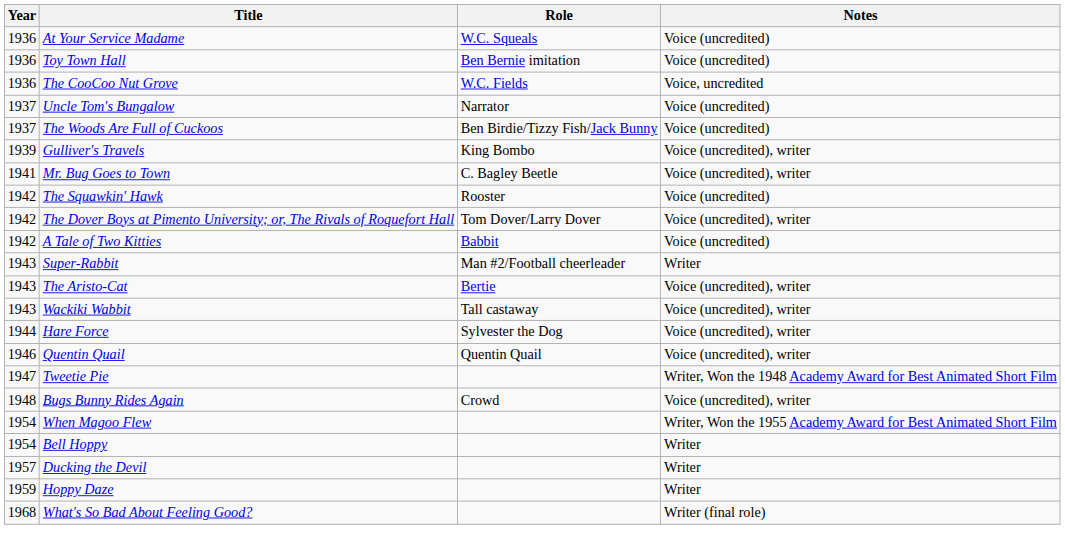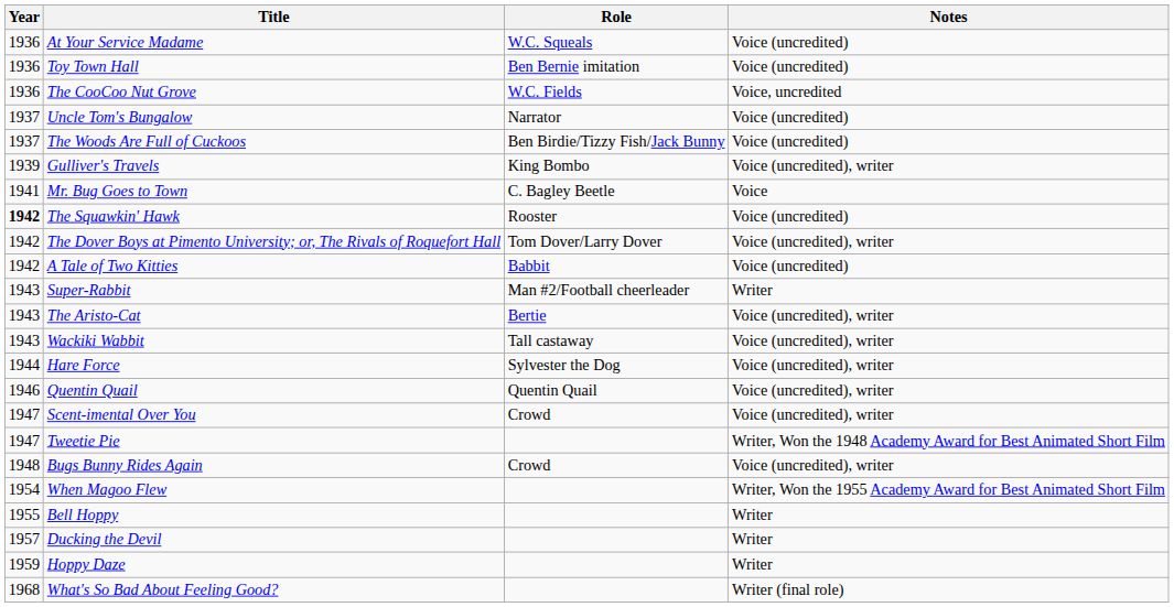Mr. Bug Goes to Town | Notes: Voice (uncredited), writer -> Voice
The Squawkin' Hawk | Year: normal -> bold
+ row: 1947 | Scent-imental Over You | Crowd | Voice (uncredited), writer
Bell Hoppy | Year: 1954 -> 1955
